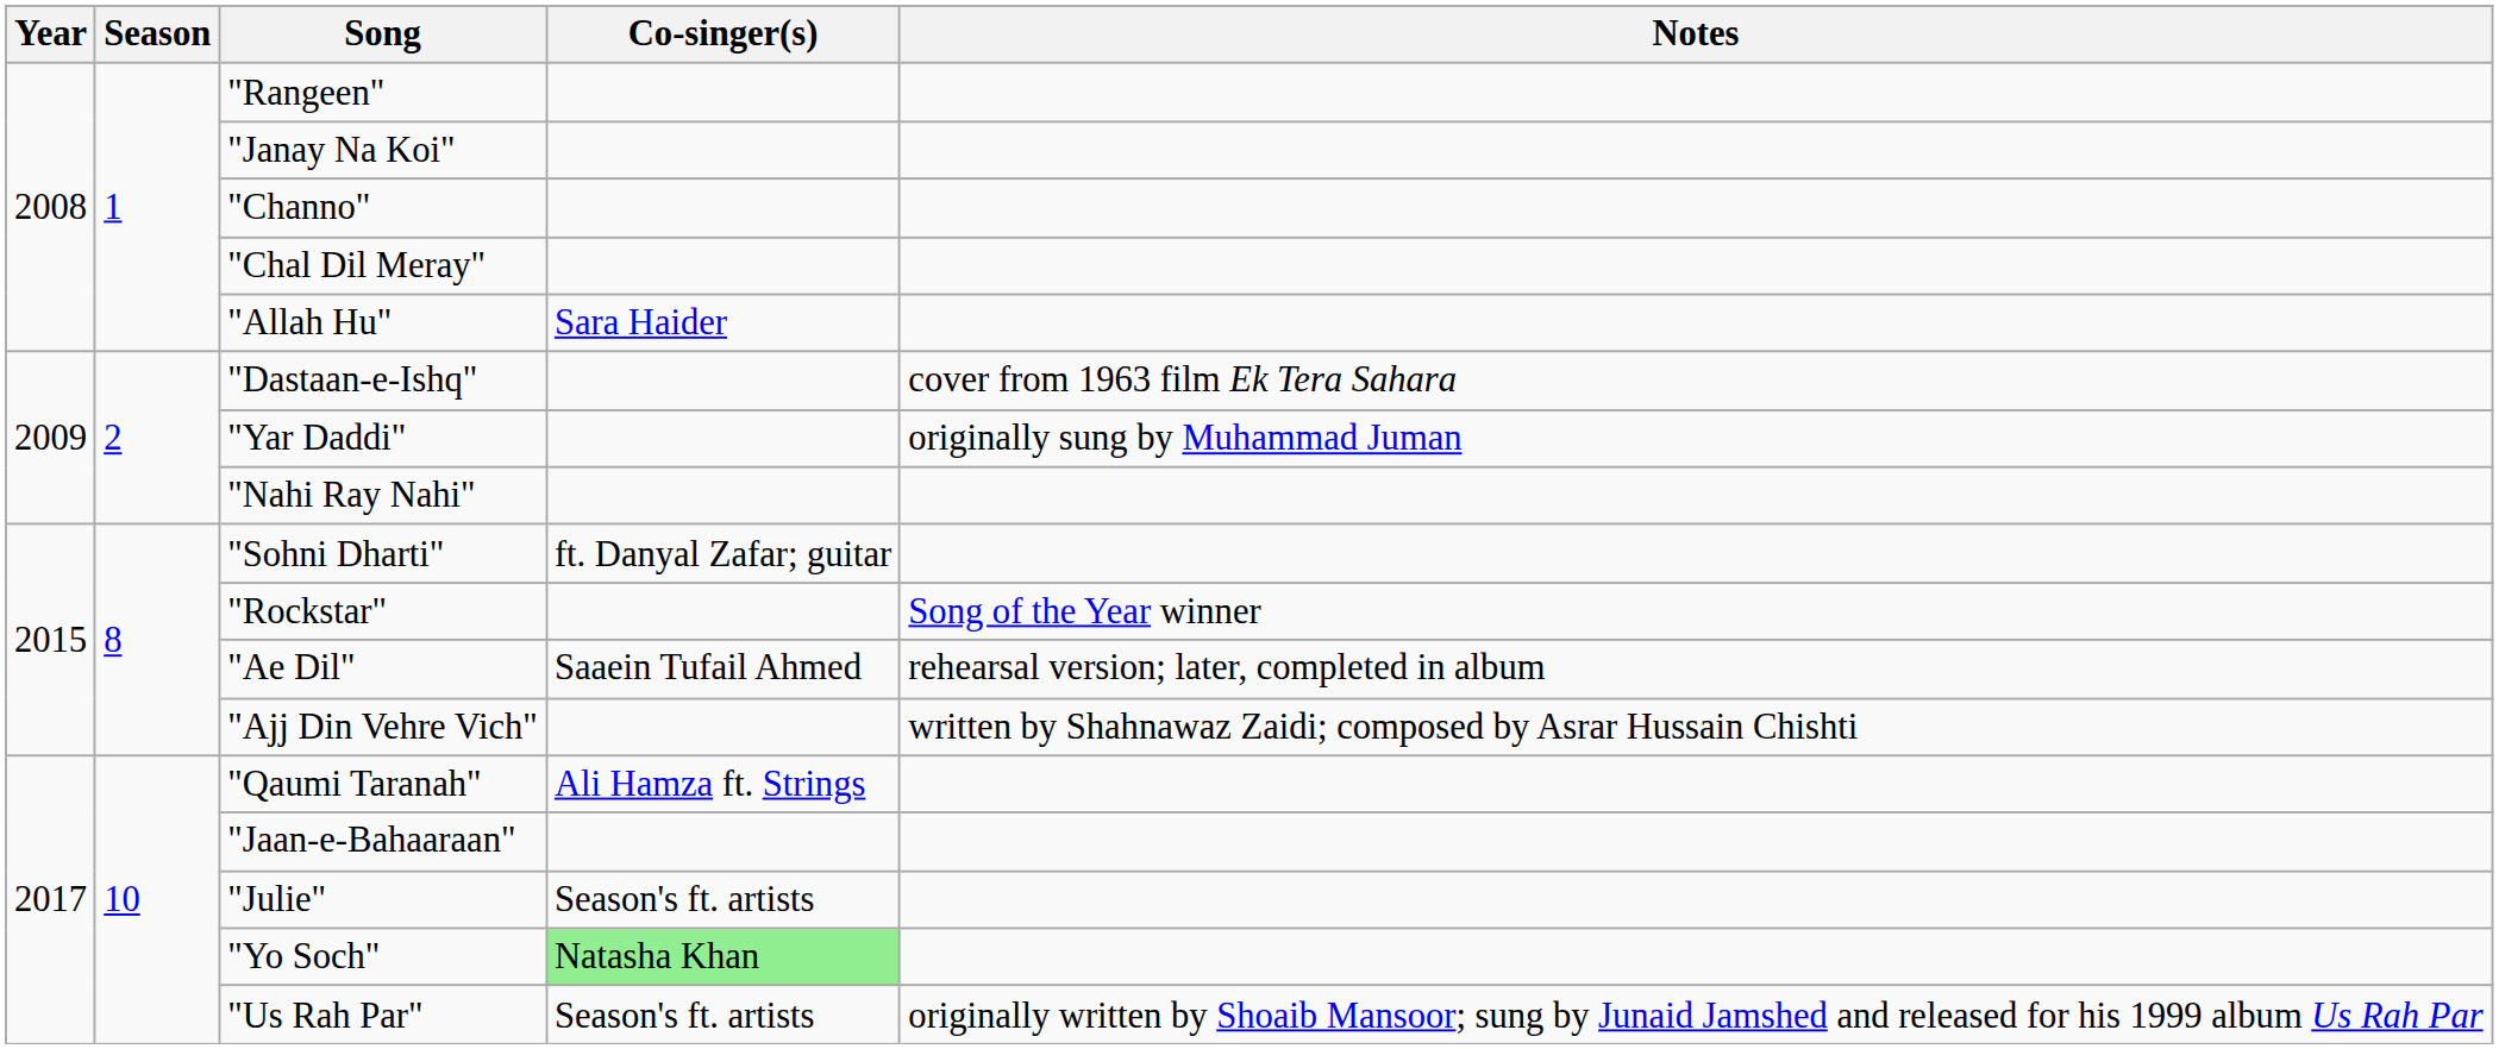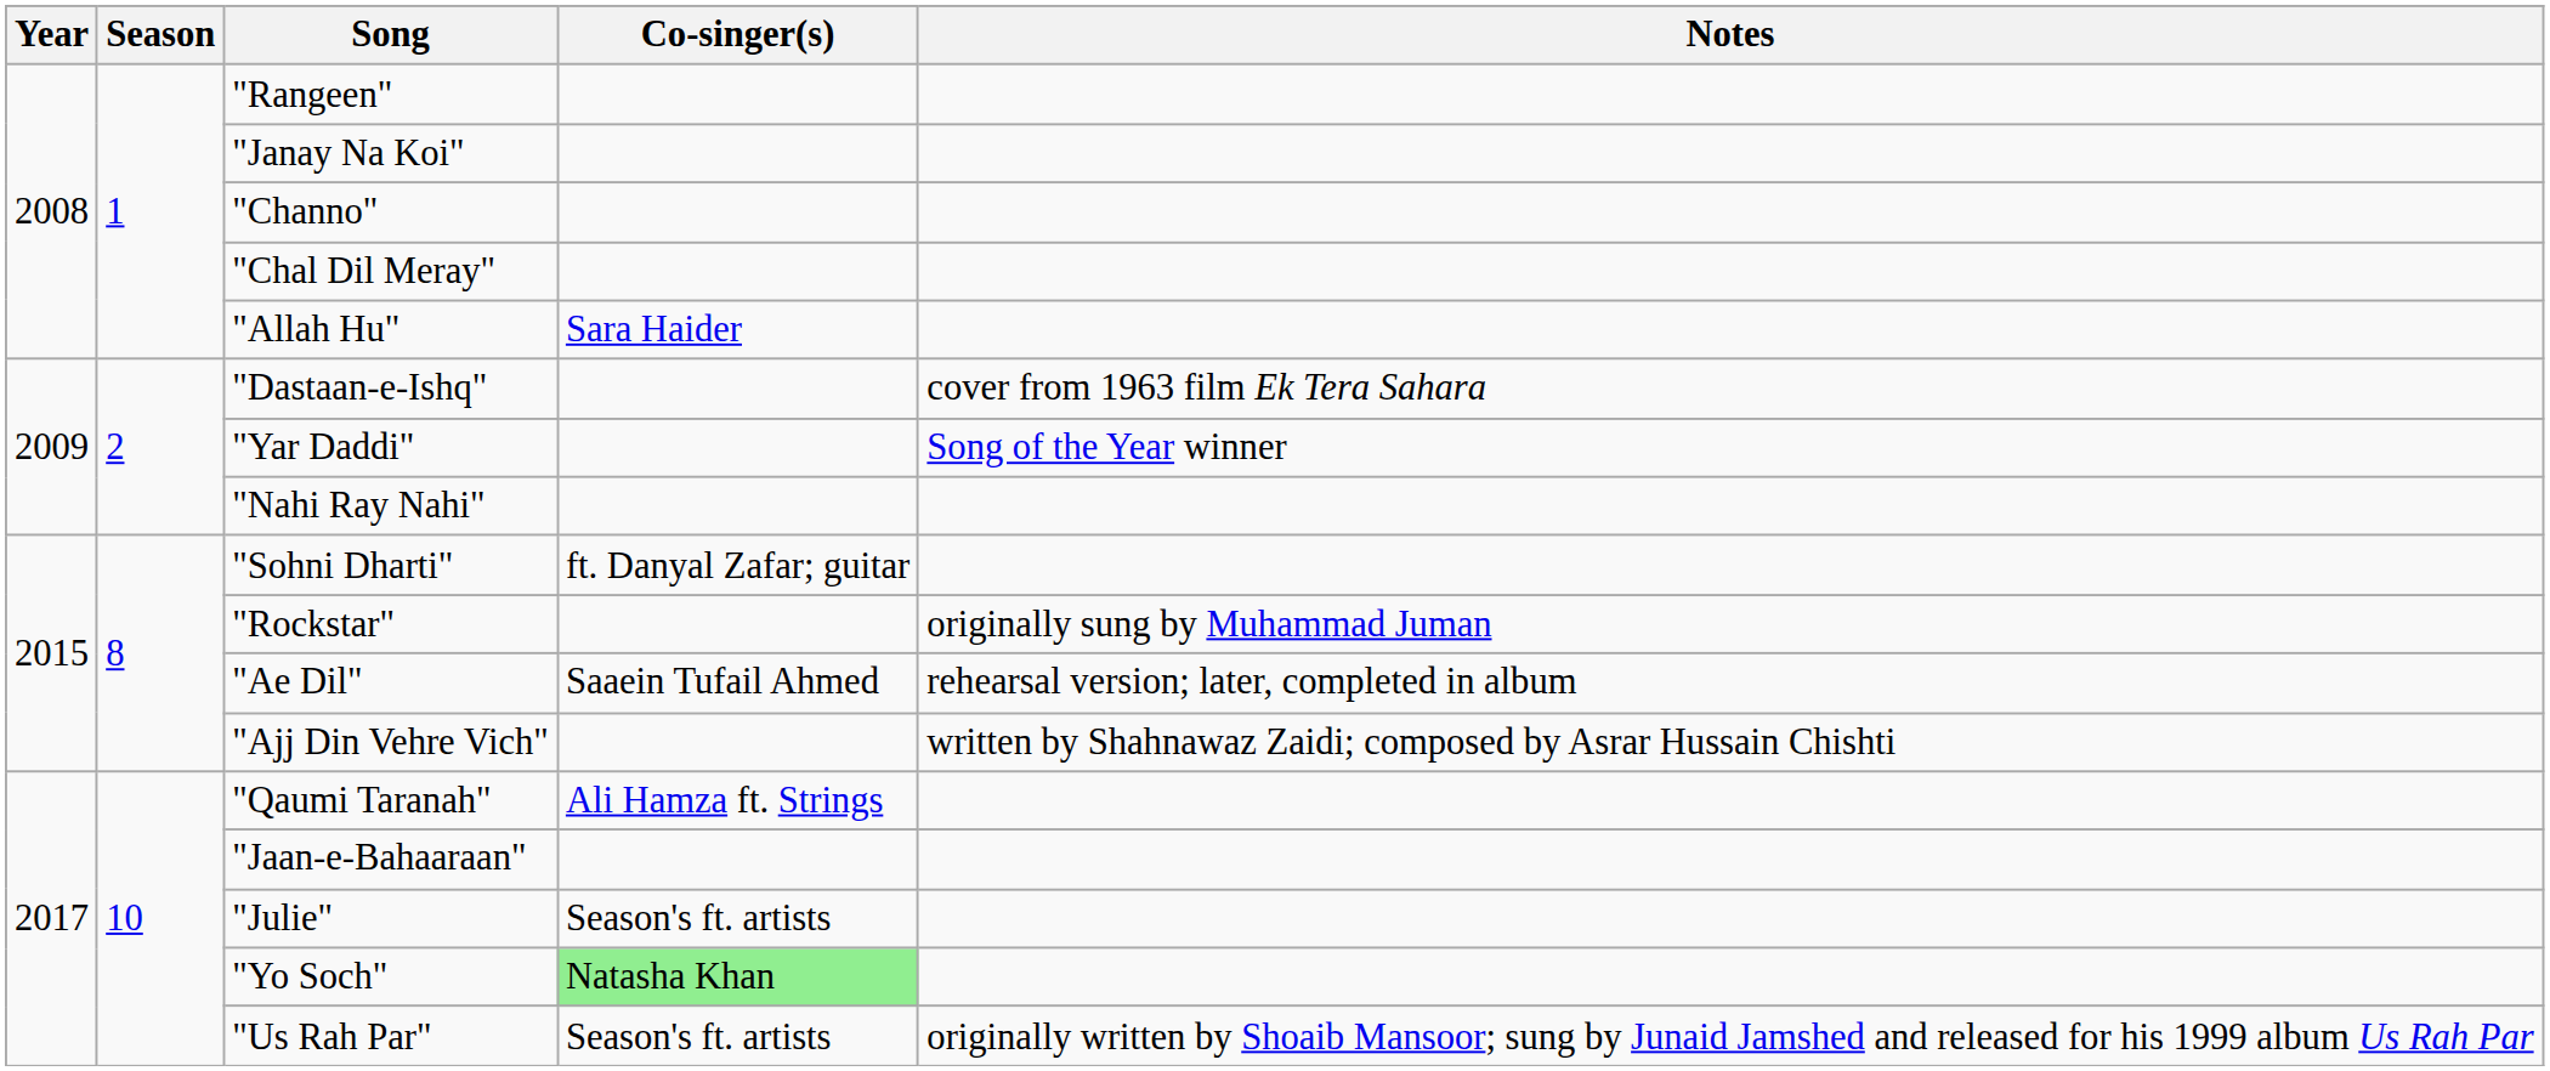"Yar Daddi" | Notes: originally sung by Muhammad Juman -> Song of the Year winner
"Rockstar" | Notes: Song of the Year winner -> originally sung by Muhammad Juman
